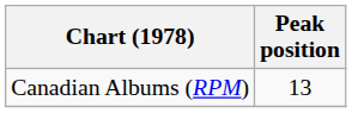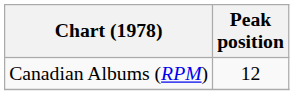Canadian Albums (RPM) | Peak position: 13 -> 12
